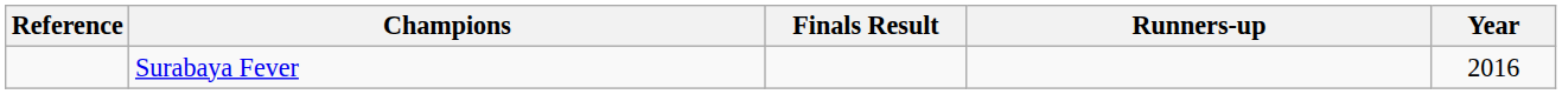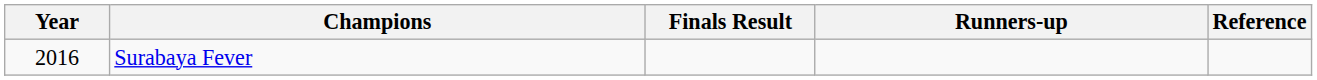columns swapped: Year <-> Reference
